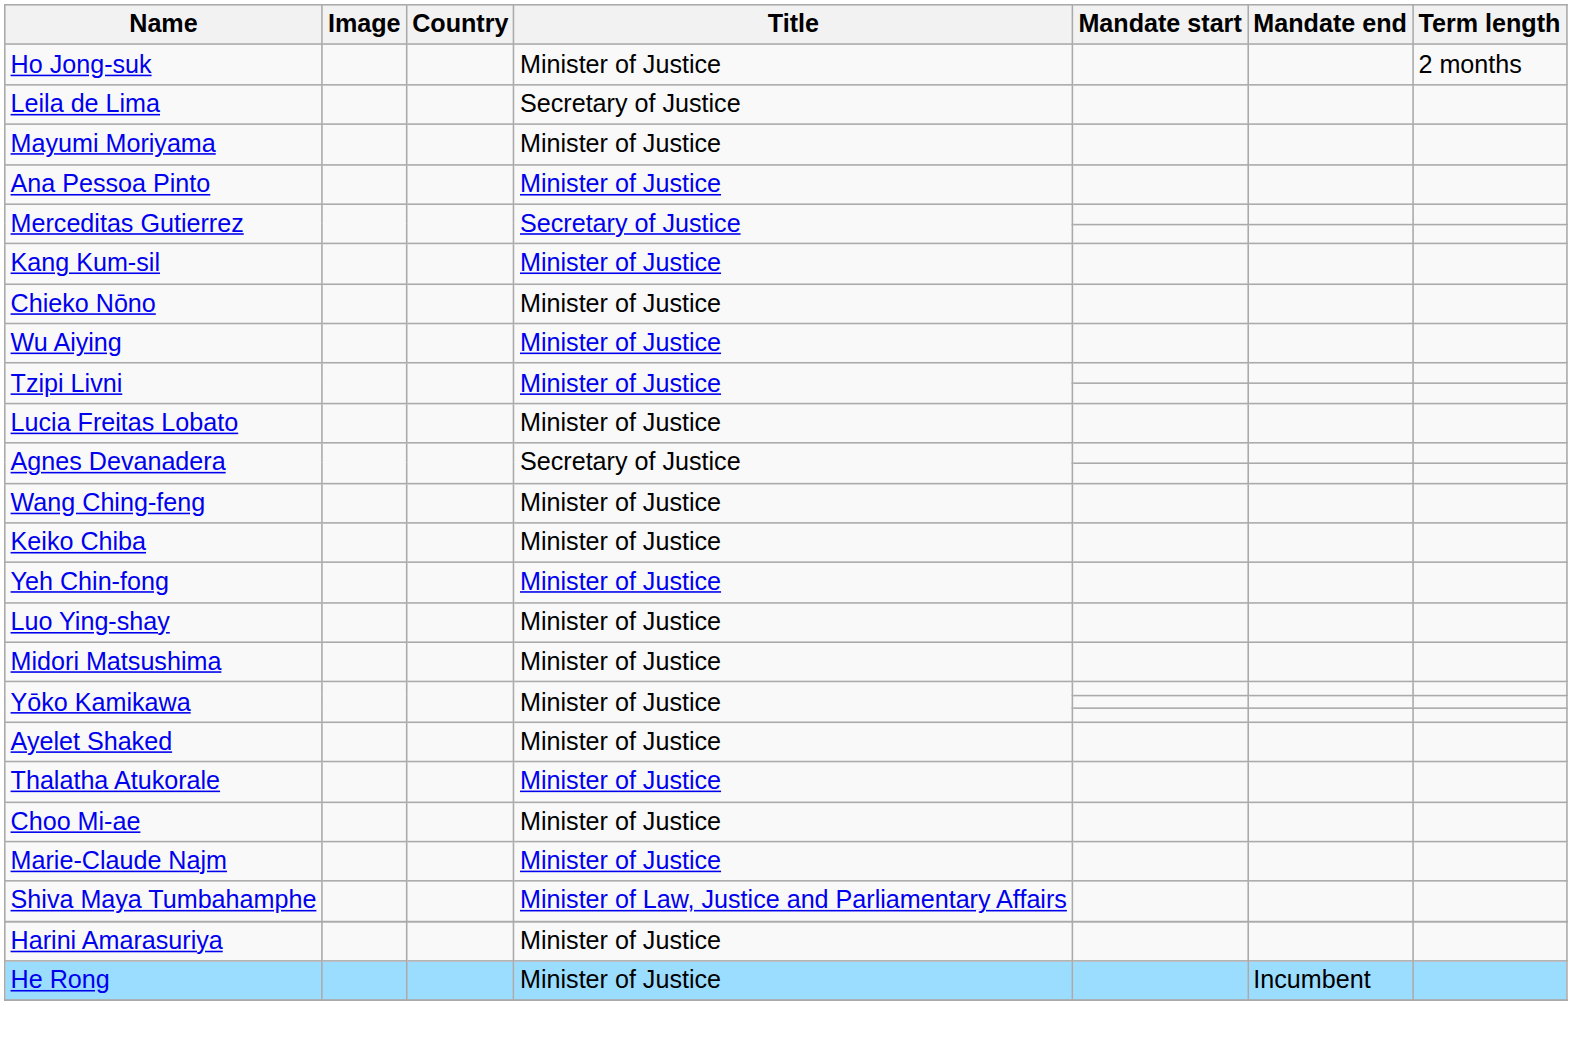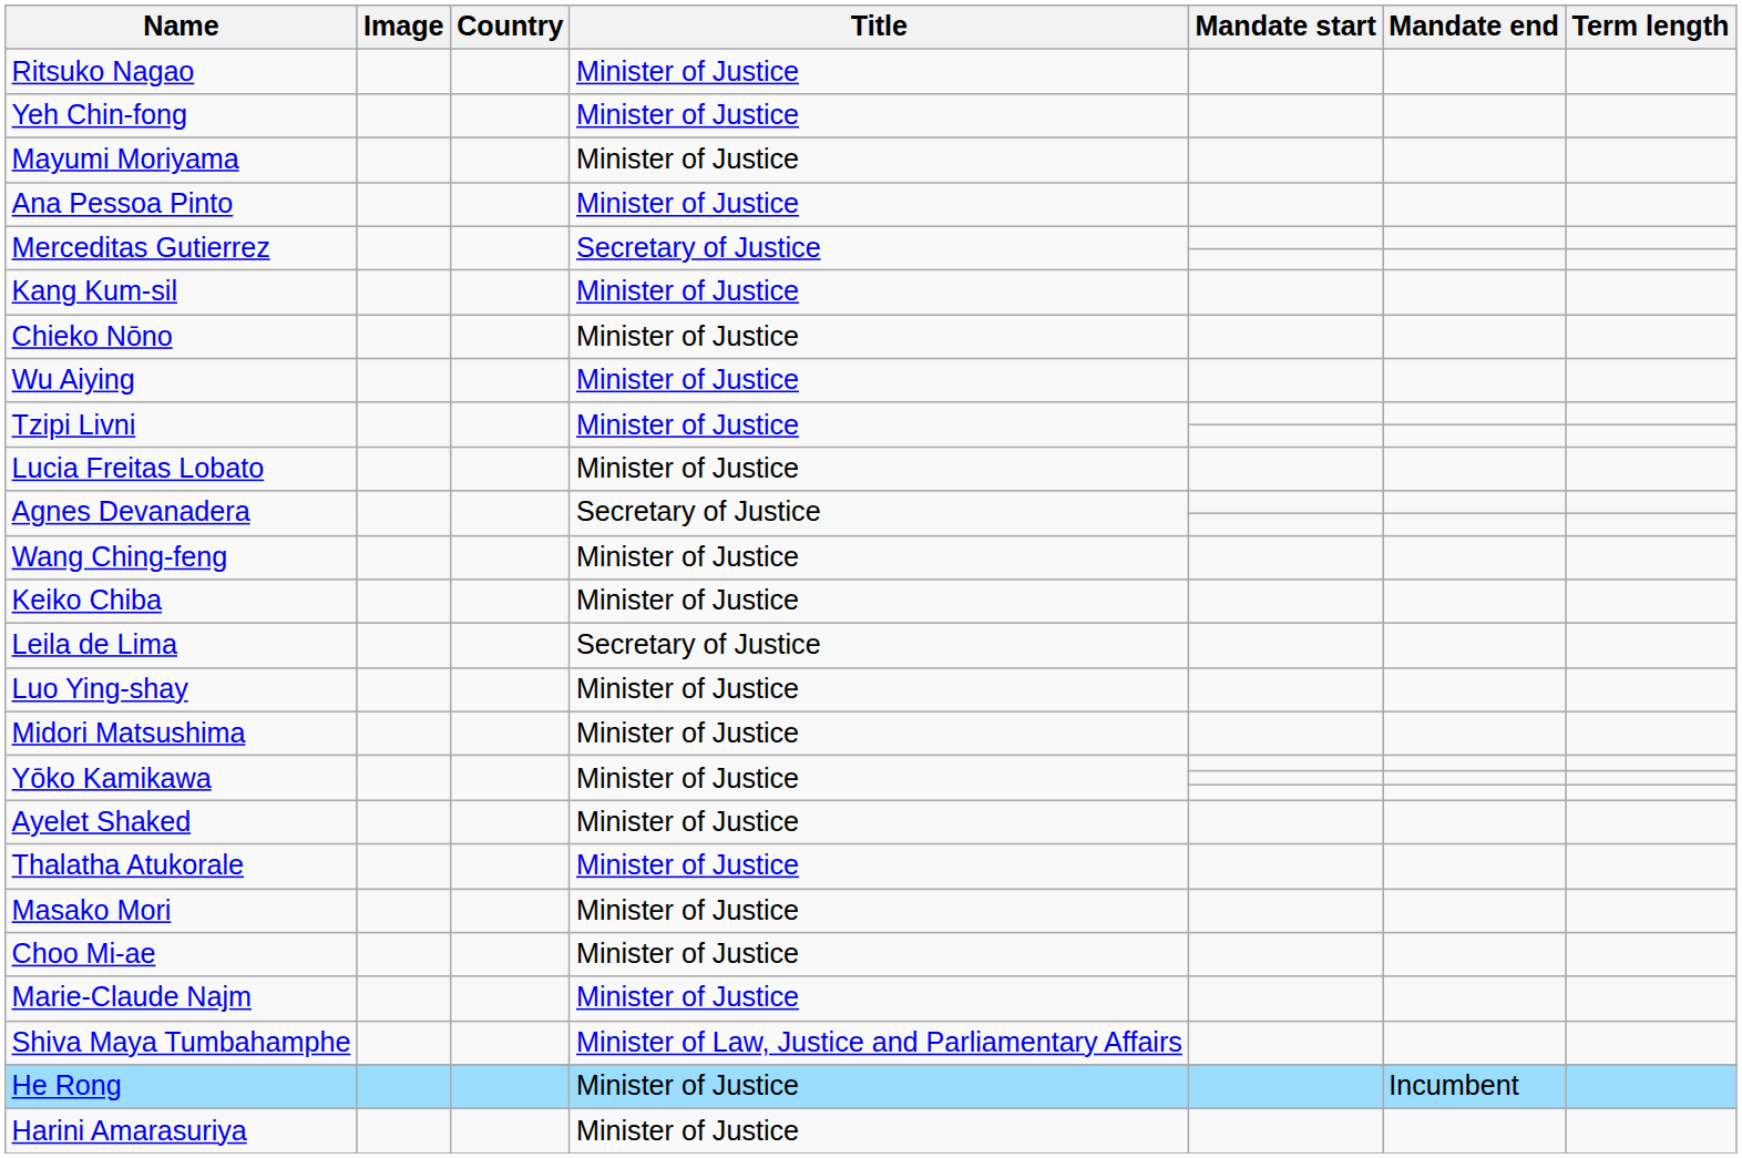- row: Ho Jong-suk | Minister of Justice | 2 months
+ row: Ritsuko Nagao | Minister of Justice
rows swapped: Yeh Chin-fong <-> Leila de Lima
+ row: Masako Mori | Minister of Justice
rows swapped: He Rong <-> Harini Amarasuriya
